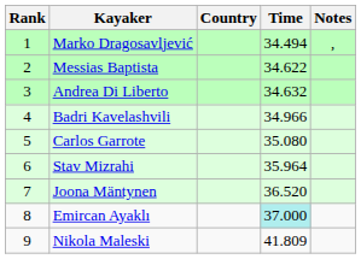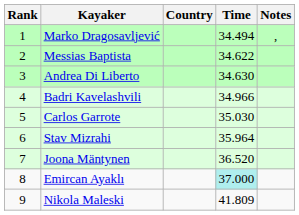Andrea Di Liberto | Time: 34.632 -> 34.630
Carlos Garrote | Time: 35.080 -> 35.030
